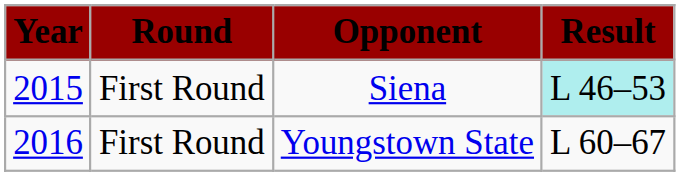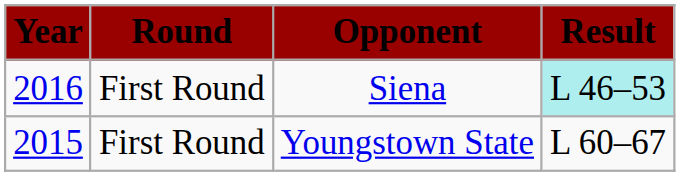Siena | Year: 2015 -> 2016
Youngstown State | Year: 2016 -> 2015
